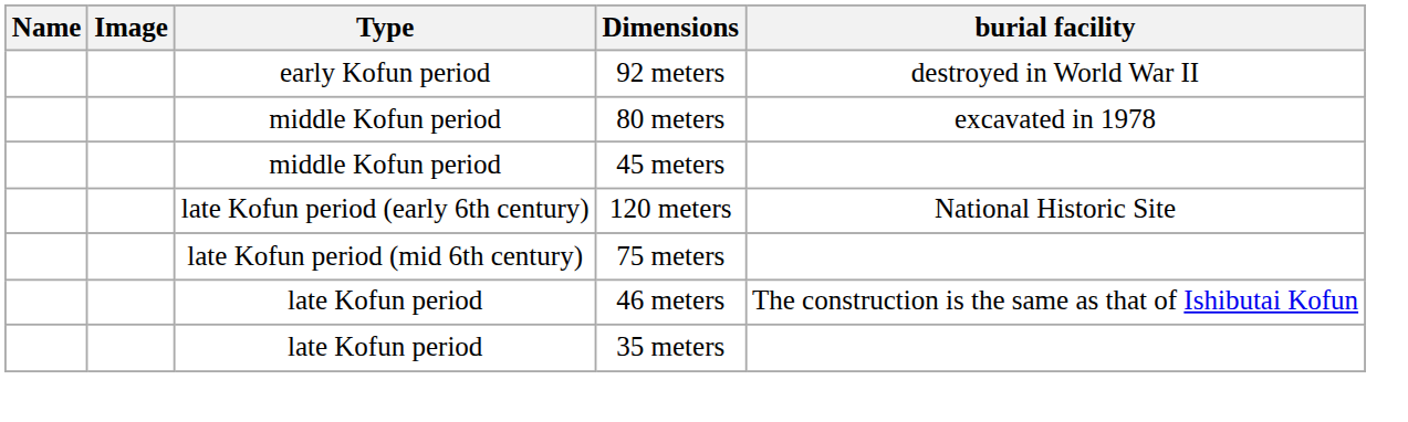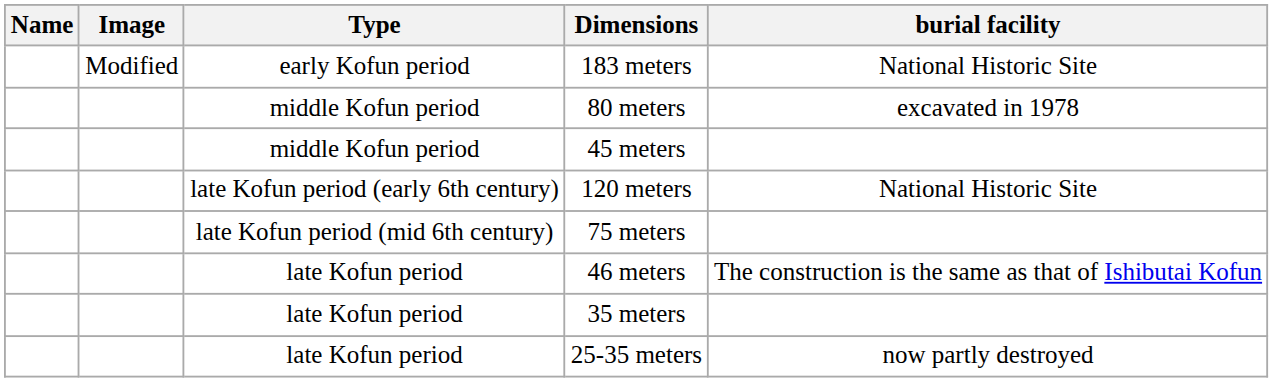+ row: Modified | early Kofun period | 183 meters | National Historic Site
- row: early Kofun period | 92 meters | destroyed in World War II
+ row: late Kofun period | 25-35 meters | now partly destroyed
